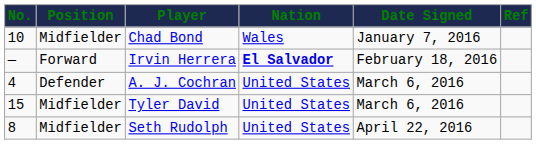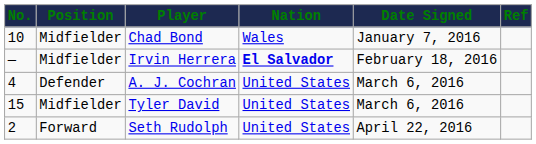Irvin Herrera | Position: Forward -> Midfielder
Seth Rudolph | No.: 8 -> 2
Seth Rudolph | Position: Midfielder -> Forward
